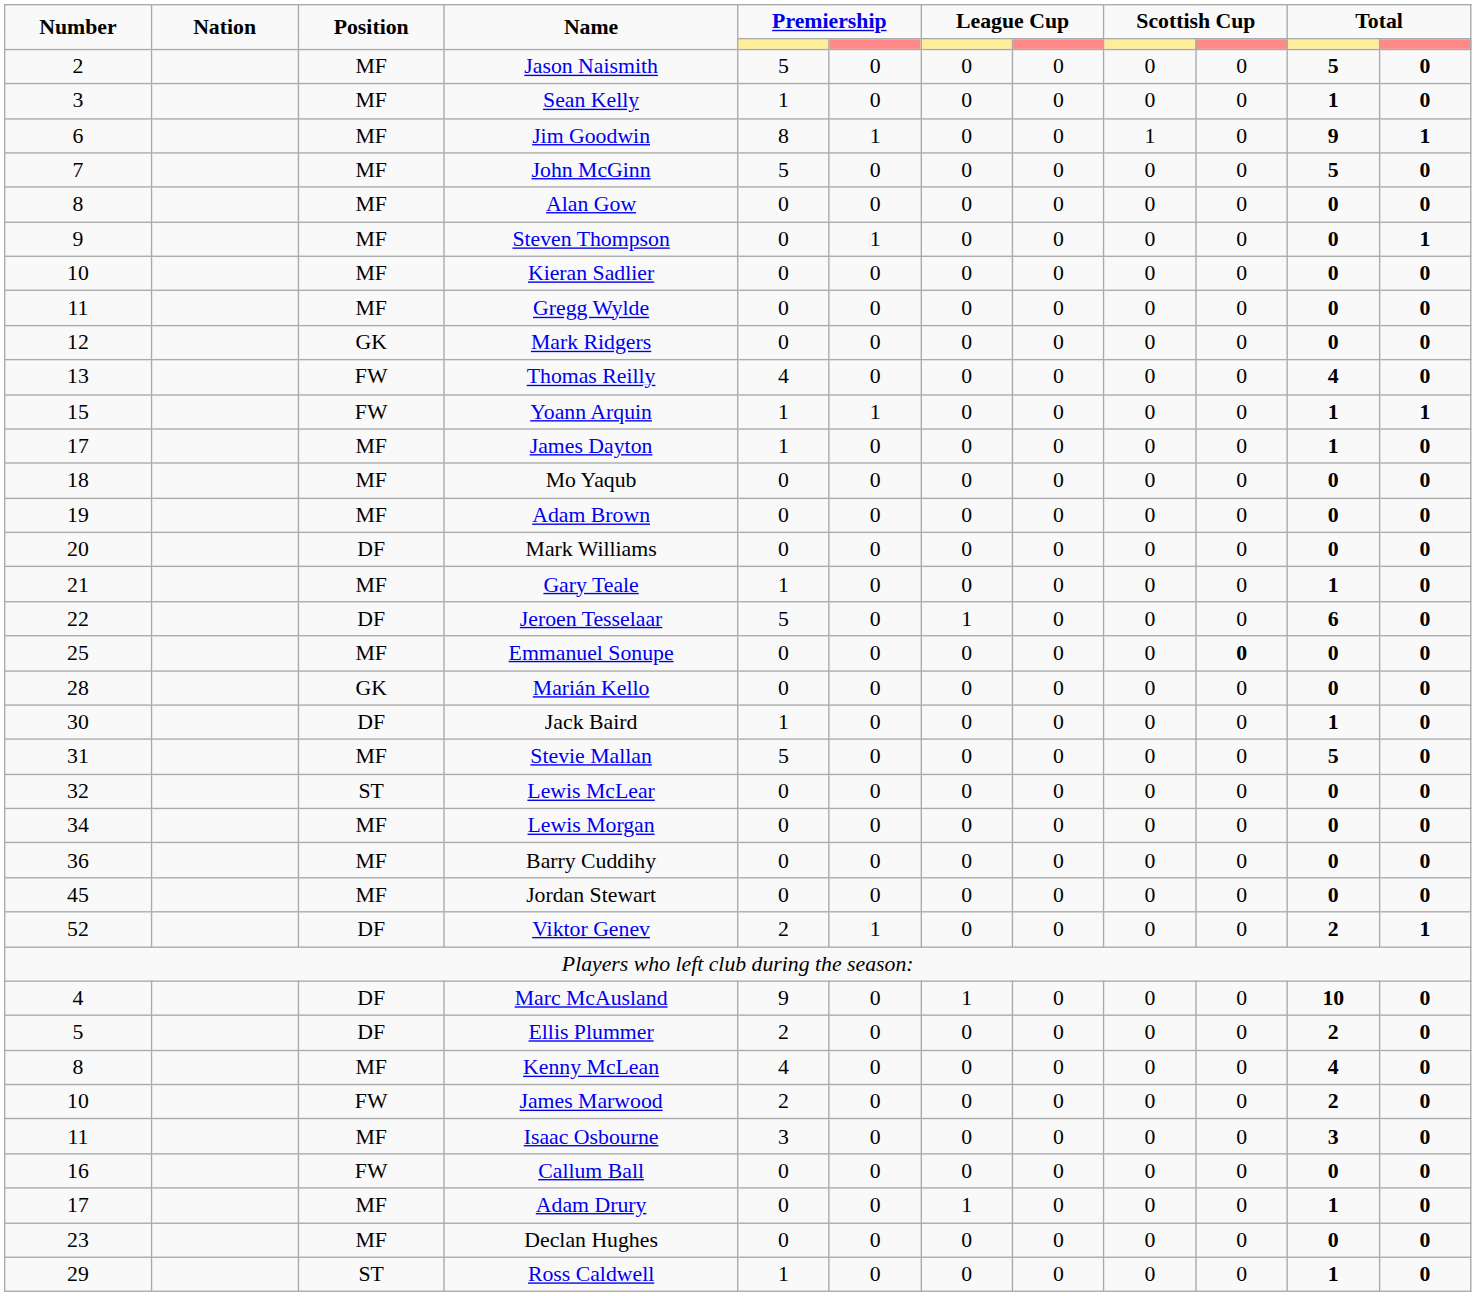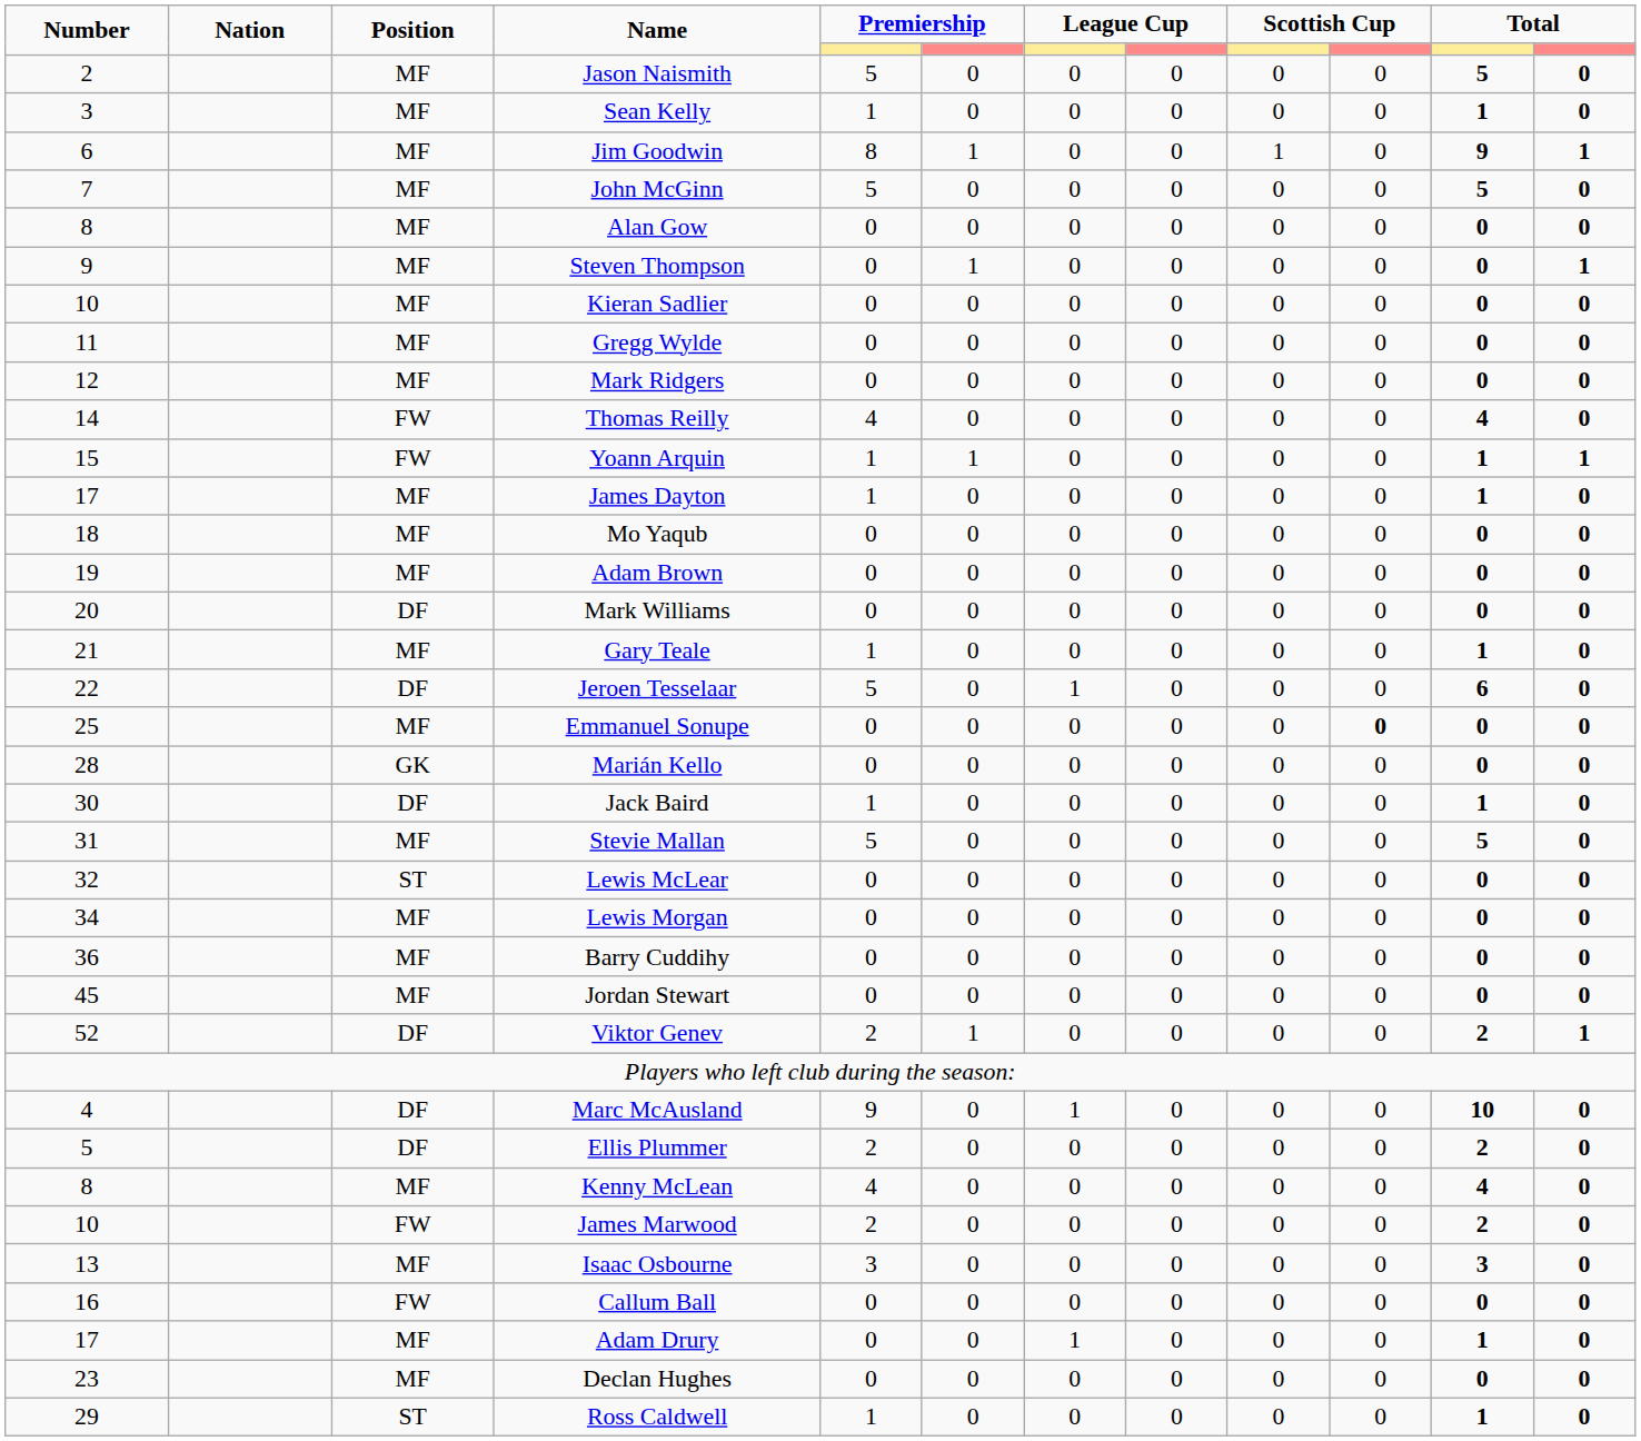Mark Ridgers | Position: GK -> MF
Thomas Reilly | Number: 13 -> 14
Isaac Osbourne | Number: 11 -> 13
